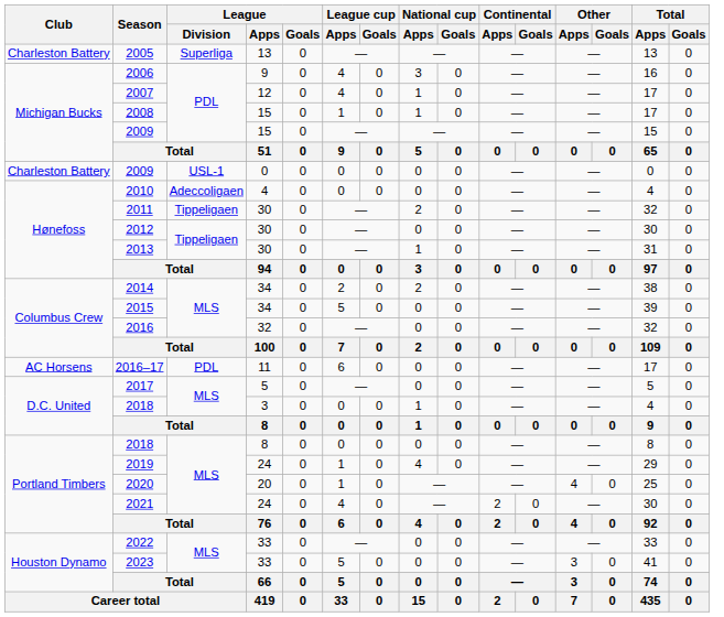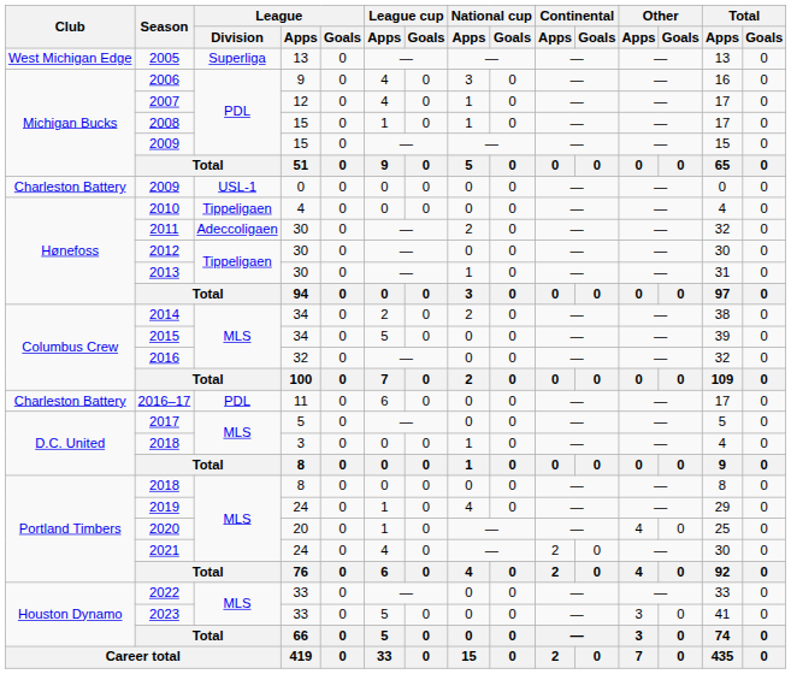2005 | Club: Charleston Battery -> West Michigan Edge
2010 | League / Division: Adeccoligaen -> Tippeligaen
2011 | League / Division: Tippeligaen -> Adeccoligaen
2016–17 | Club: AC Horsens -> Charleston Battery
